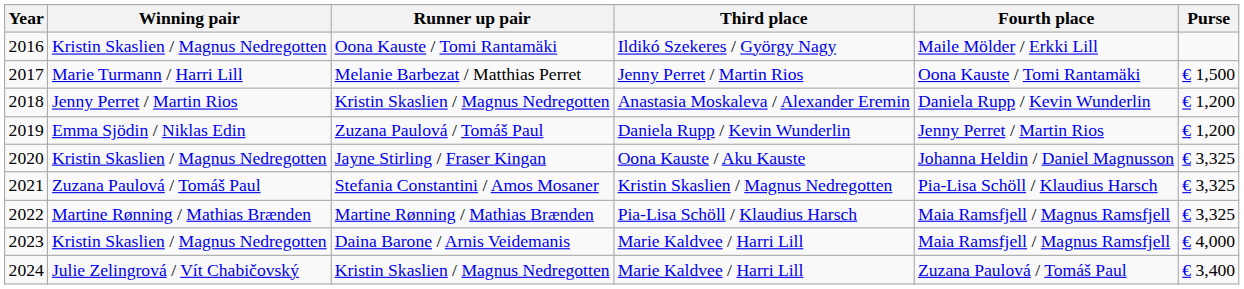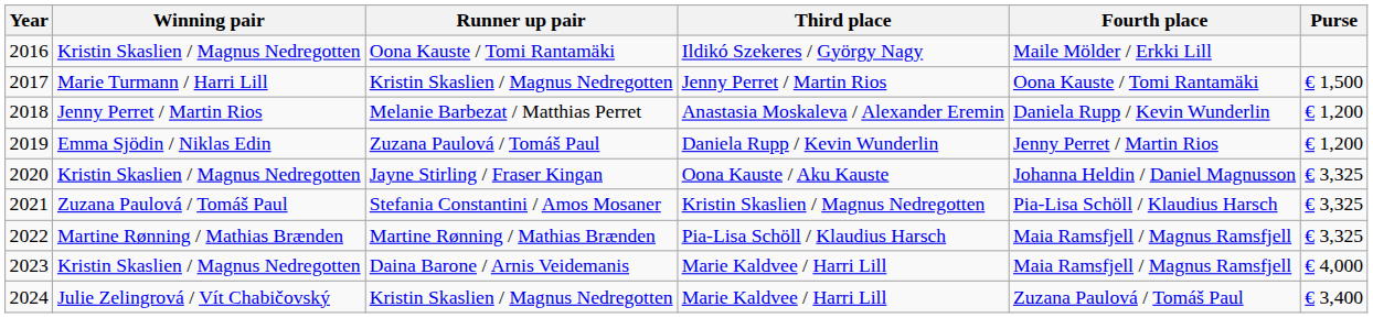2017 | Runner up pair: Melanie Barbezat / Matthias Perret -> Kristin Skaslien / Magnus Nedregotten
2018 | Runner up pair: Kristin Skaslien / Magnus Nedregotten -> Melanie Barbezat / Matthias Perret
